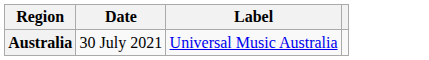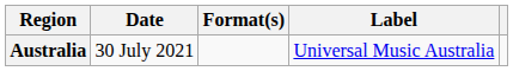+ column: Format(s)
